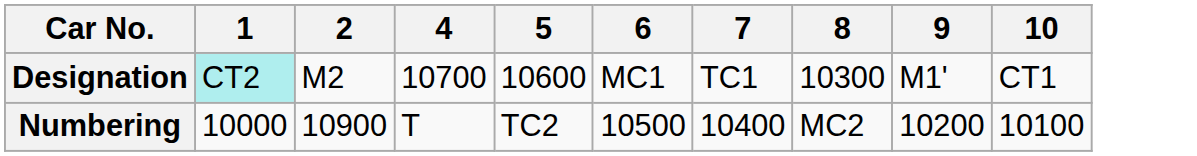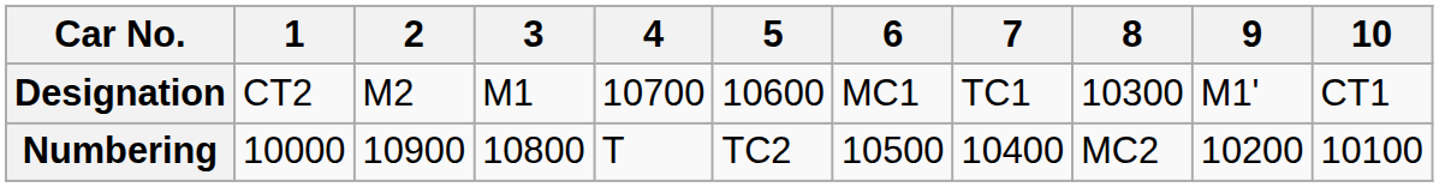+ column: 3 | M1 | 10800
Designation | 1: paleturquoise background -> no background
